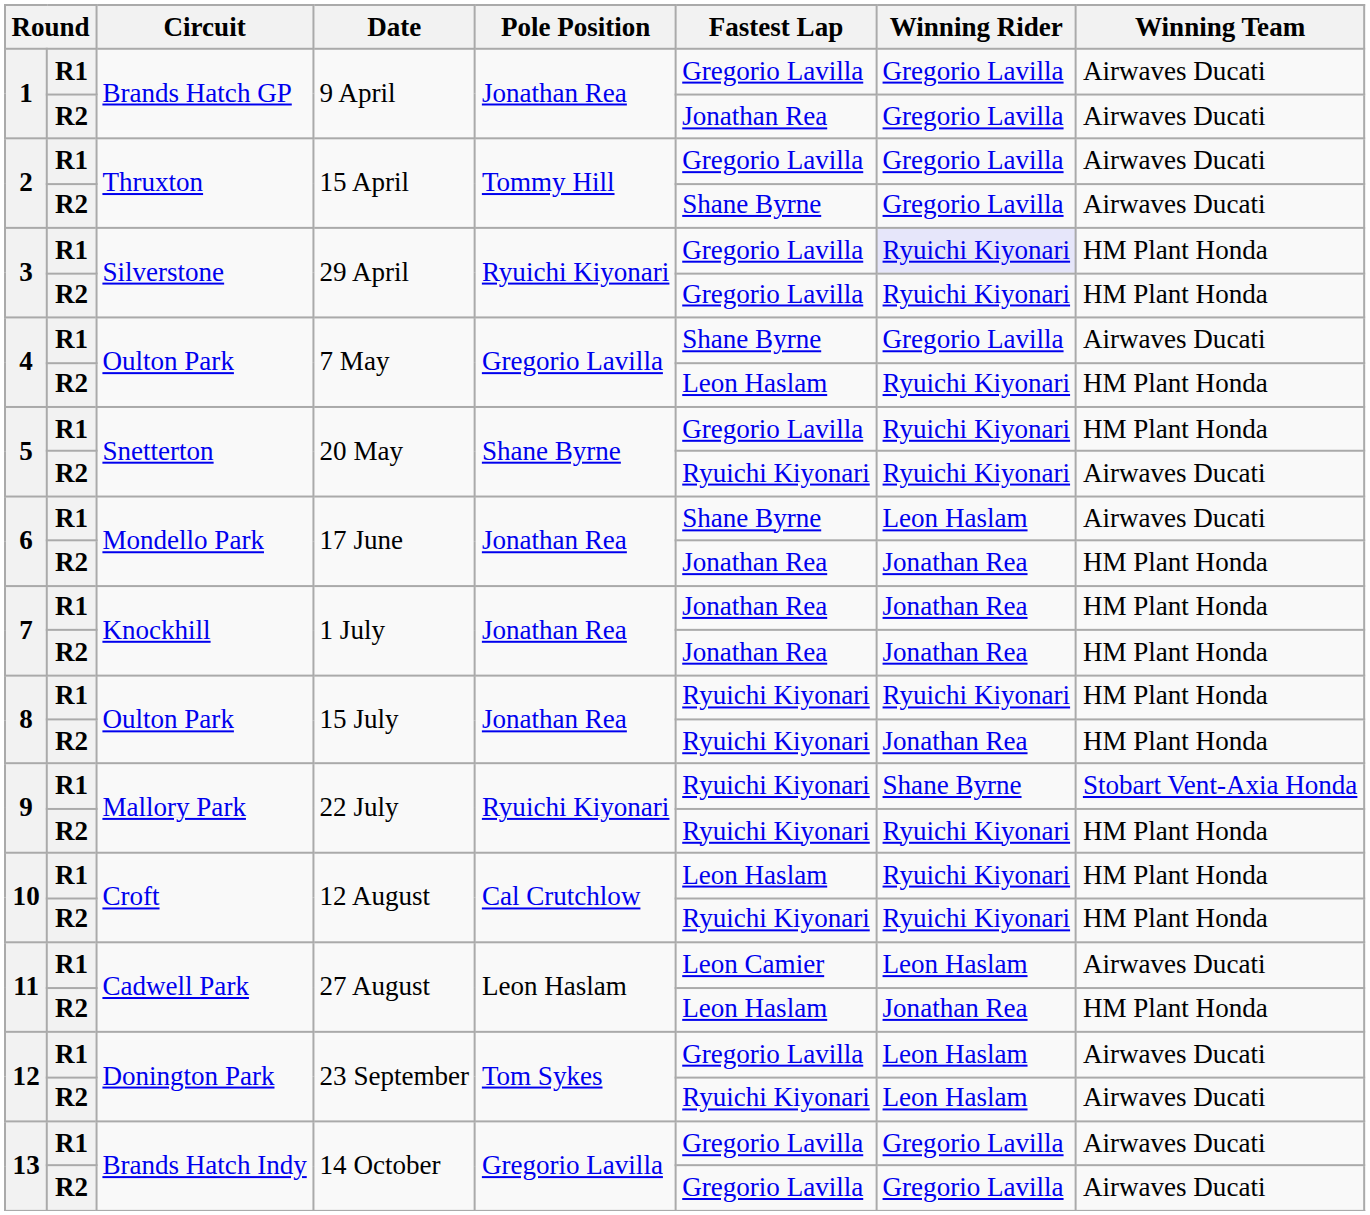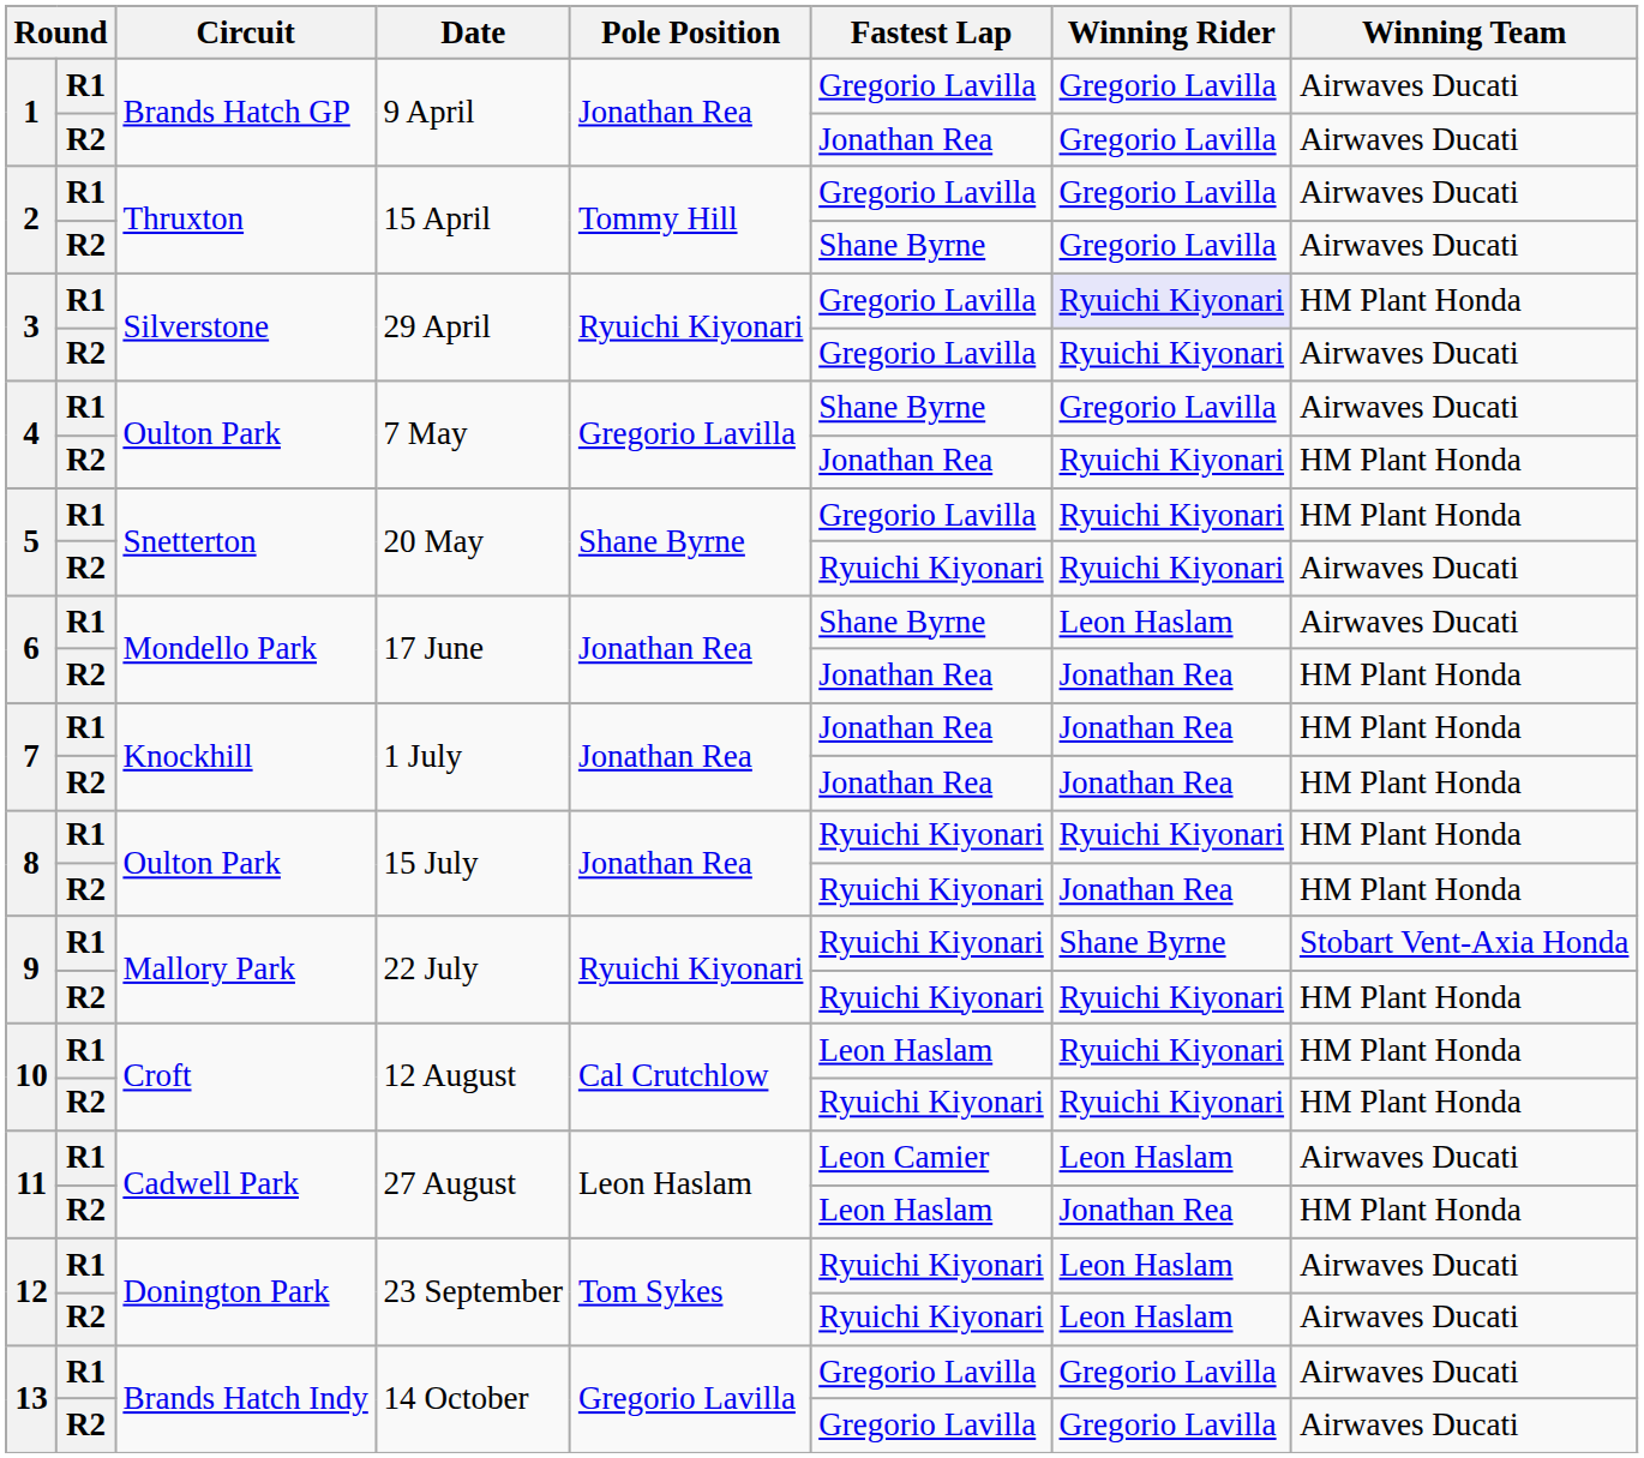3 / R2 | Winning Team: HM Plant Honda -> Airwaves Ducati
4 / R2 | Fastest Lap: Leon Haslam -> Jonathan Rea
12 / R1 | Fastest Lap: Gregorio Lavilla -> Ryuichi Kiyonari
